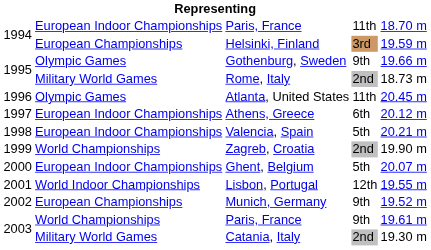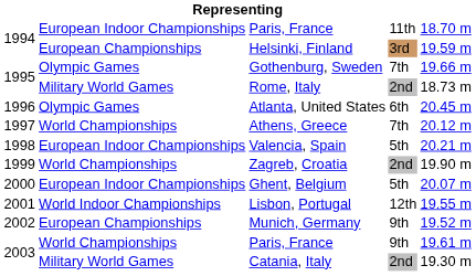Gothenburg, Sweden | column 4: 9th -> 7th
Atlanta, United States | column 4: 11th -> 6th
Athens, Greece | column 2: European Indoor Championships -> World Championships
Athens, Greece | column 4: 6th -> 7th
